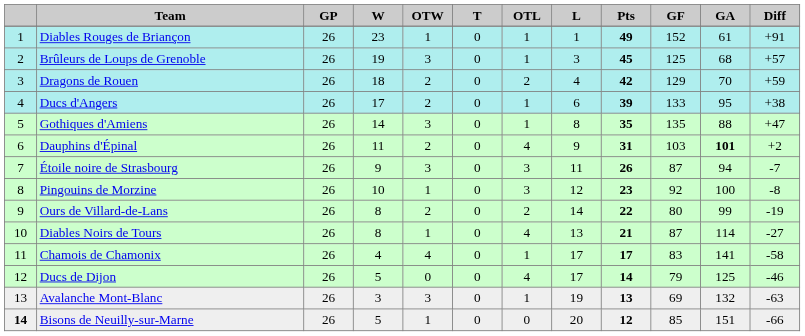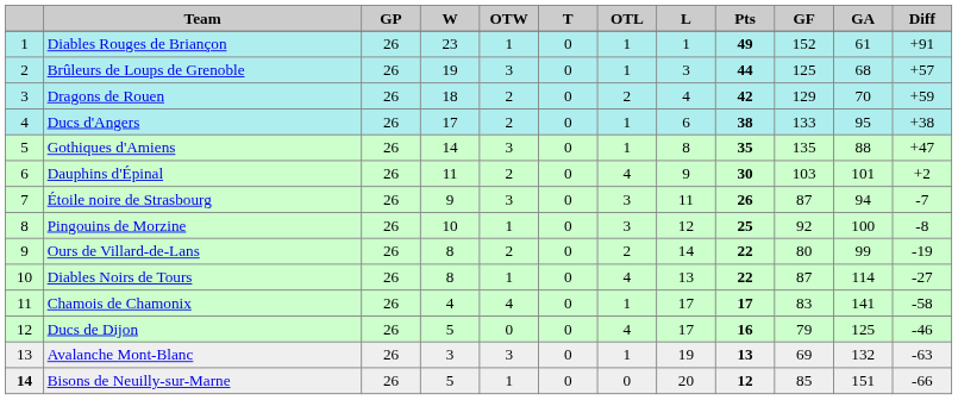Brûleurs de Loups de Grenoble | Pts: 45 -> 44
Ducs d'Angers | Pts: 39 -> 38
Dauphins d'Épinal | Pts: 31 -> 30
Dauphins d'Épinal | GA: bold -> normal
Pingouins de Morzine | Pts: 23 -> 25
Diables Noirs de Tours | Pts: 21 -> 22
Ducs de Dijon | Pts: 14 -> 16
